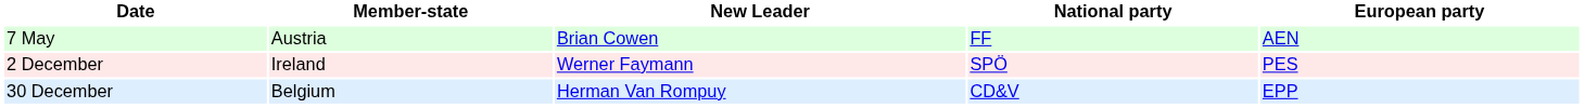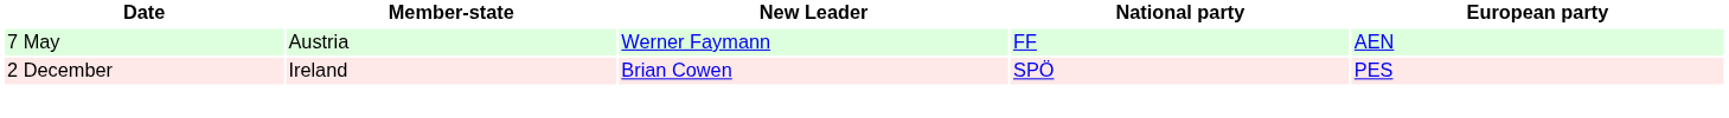7 May | New Leader: Brian Cowen -> Werner Faymann
2 December | New Leader: Werner Faymann -> Brian Cowen
- row: 30 December | Belgium | Herman Van Rompuy | CD&V | EPP
